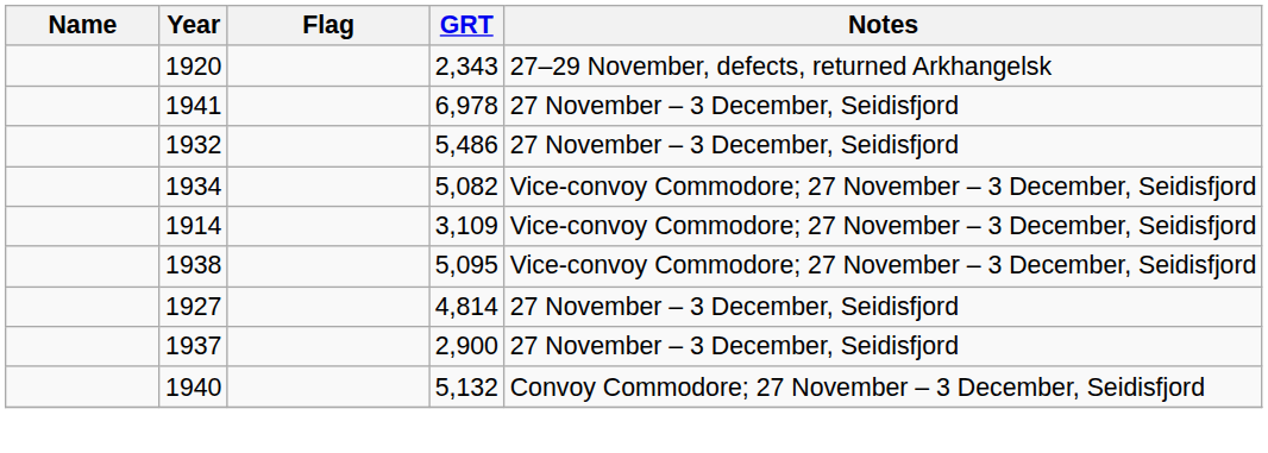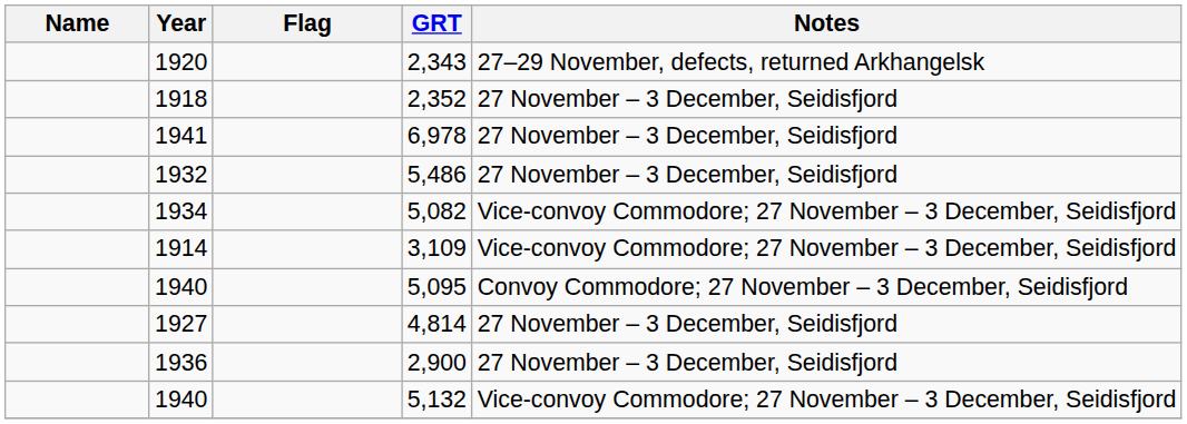+ row: 1918 | 2,352 | 27 November – 3 December, Seidisfjord
5,095 | Year: 1938 -> 1940
5,095 | Notes: Vice-convoy Commodore; 27 November – 3 December, Seidisfjord -> Convoy Commodore; 27 November – 3 December, Seidisfjord
2,900 | Year: 1937 -> 1936
5,132 | Notes: Convoy Commodore; 27 November – 3 December, Seidisfjord -> Vice-convoy Commodore; 27 November – 3 December, Seidisfjord
